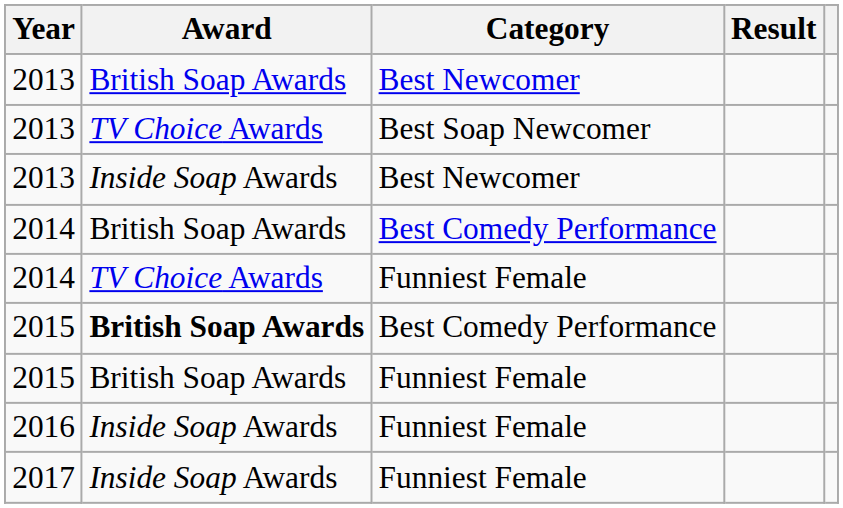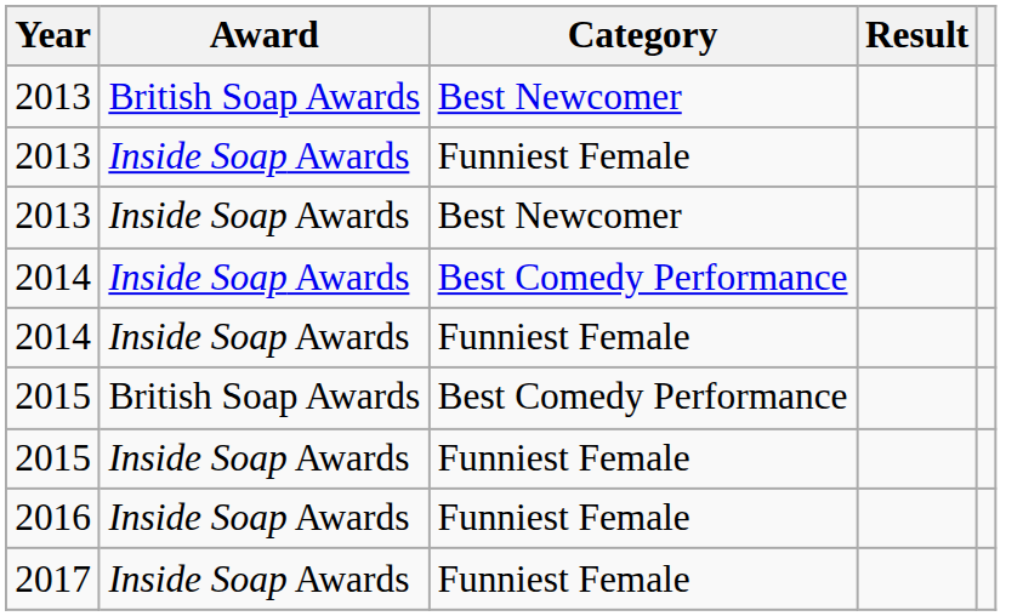- row: 2013 | TV Choice Awards | Best Soap Newcomer
+ row: 2013 | Inside Soap Awards | Funniest Female
2014 / Best Comedy Performance | Award: British Soap Awards -> Inside Soap Awards
2014 / Funniest Female | Award: TV Choice Awards -> Inside Soap Awards
2015 / Best Comedy Performance | Award: bold -> normal
2015 / Funniest Female | Award: British Soap Awards -> Inside Soap Awards
